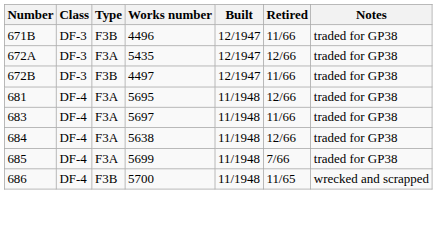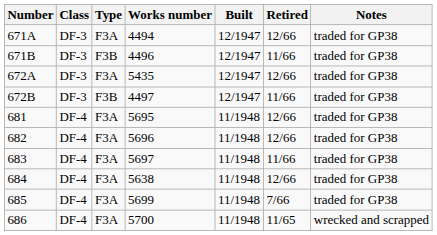+ row: 671A | DF-3 | F3A | 4494 | 12/1947 | 12/66 | traded for GP38
+ row: 682 | DF-4 | F3A | 5696 | 11/1948 | 12/66 | traded for GP38
686 | Type: F3B -> F3A
